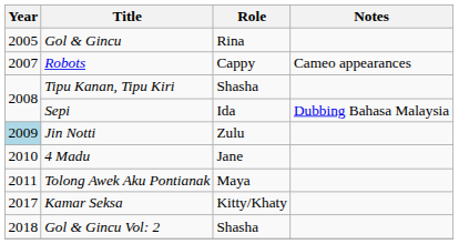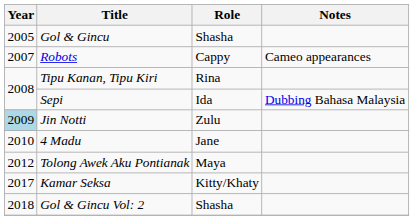Gol & Gincu | Role: Rina -> Shasha
Tipu Kanan, Tipu Kiri | Role: Shasha -> Rina
Tolong Awek Aku Pontianak | Year: 2011 -> 2012
